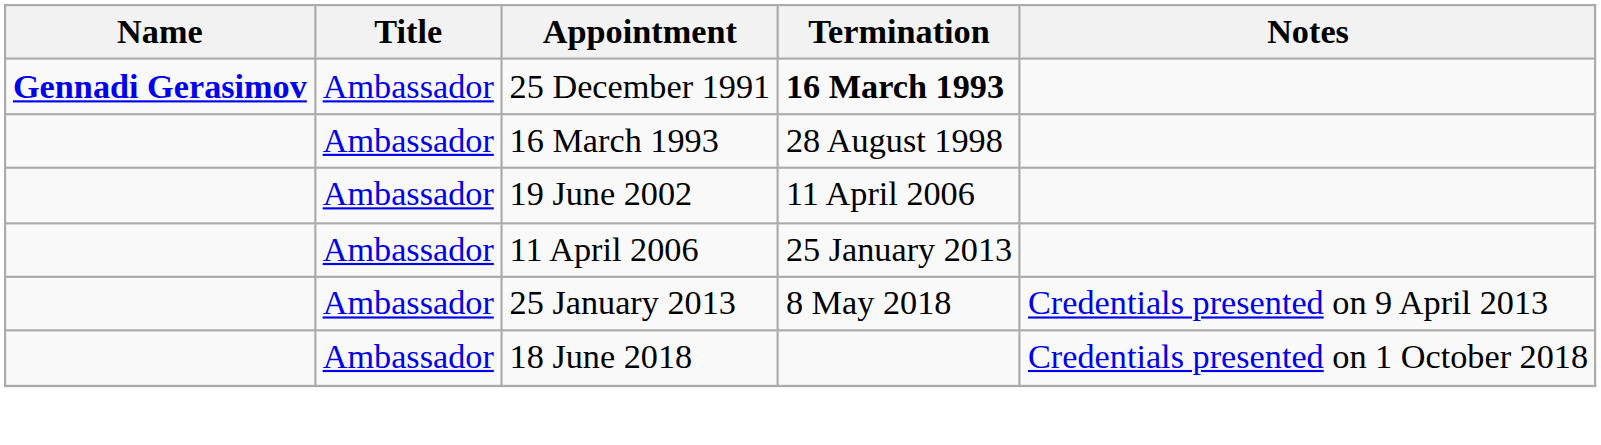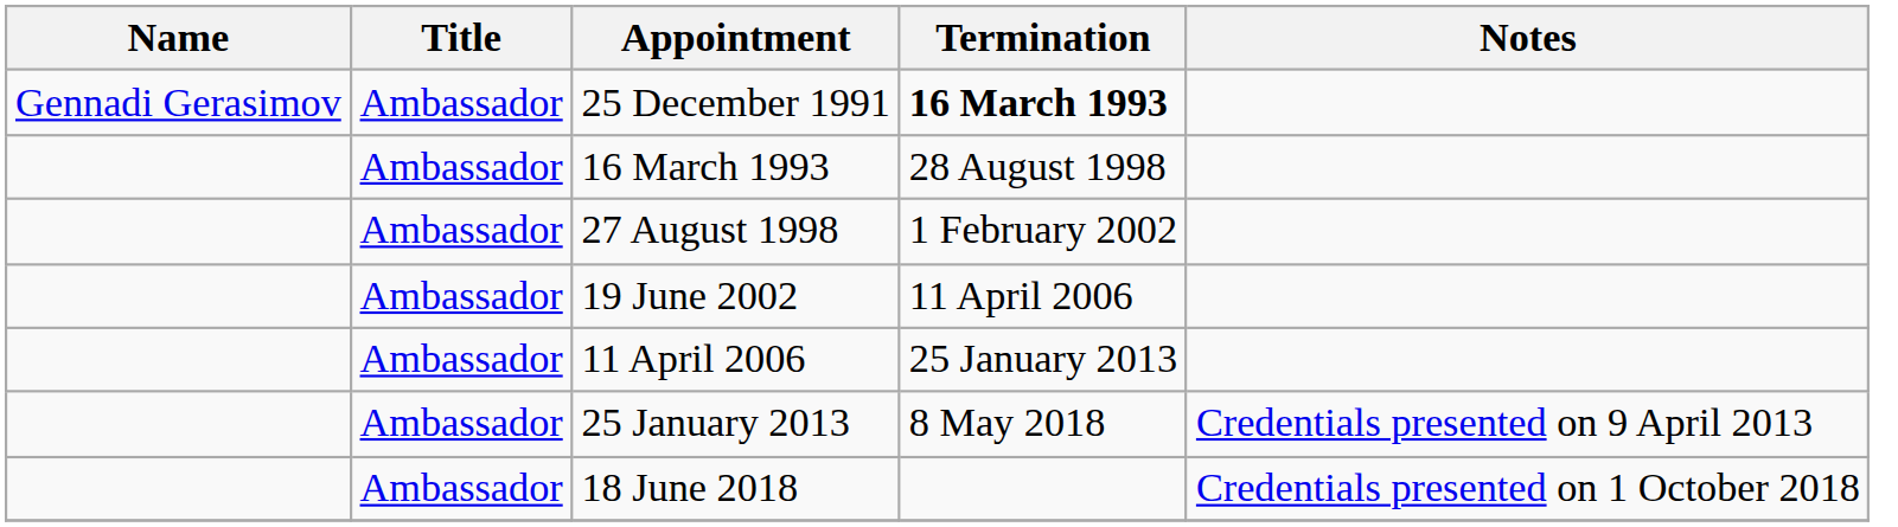25 December 1991 | Name: bold -> normal
+ row: Ambassador | 27 August 1998 | 1 February 2002
